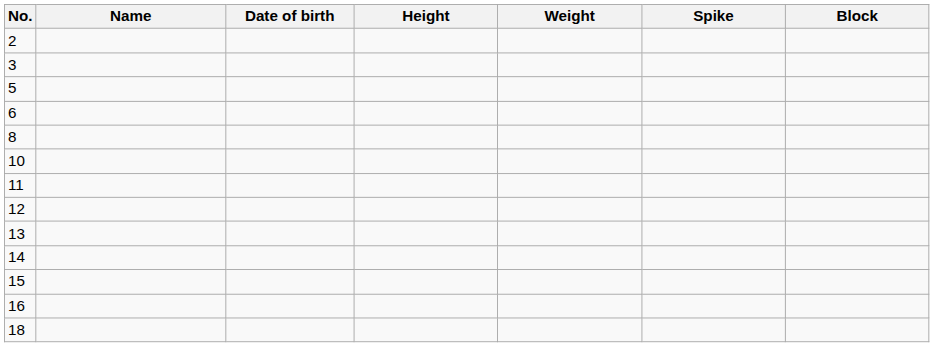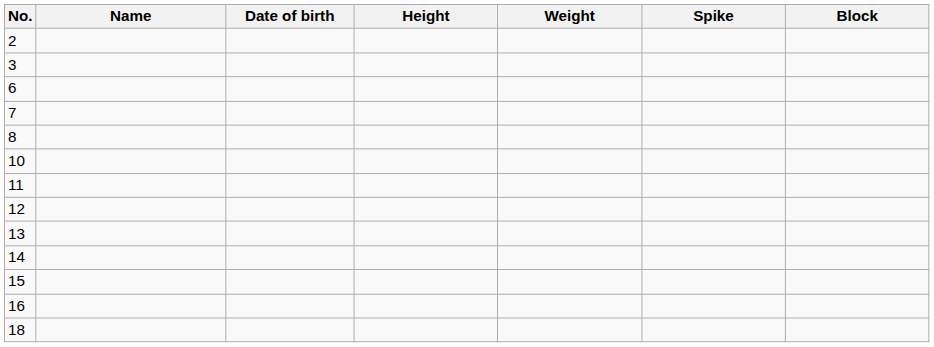- row: 5
+ row: 7
